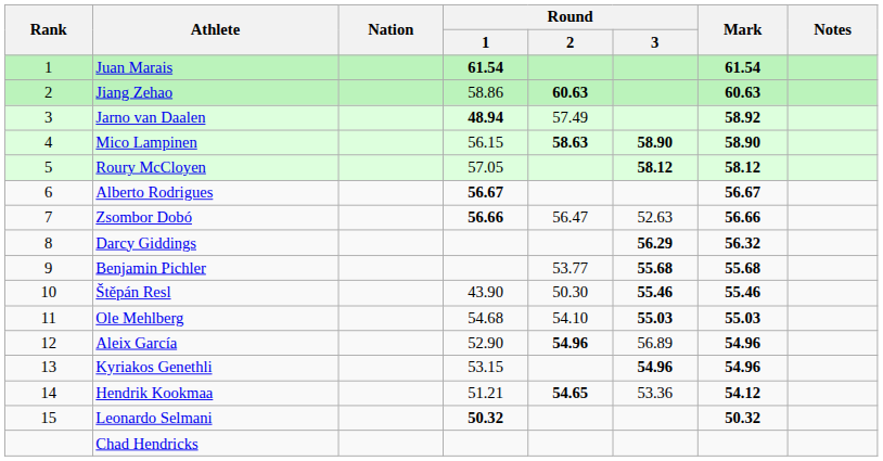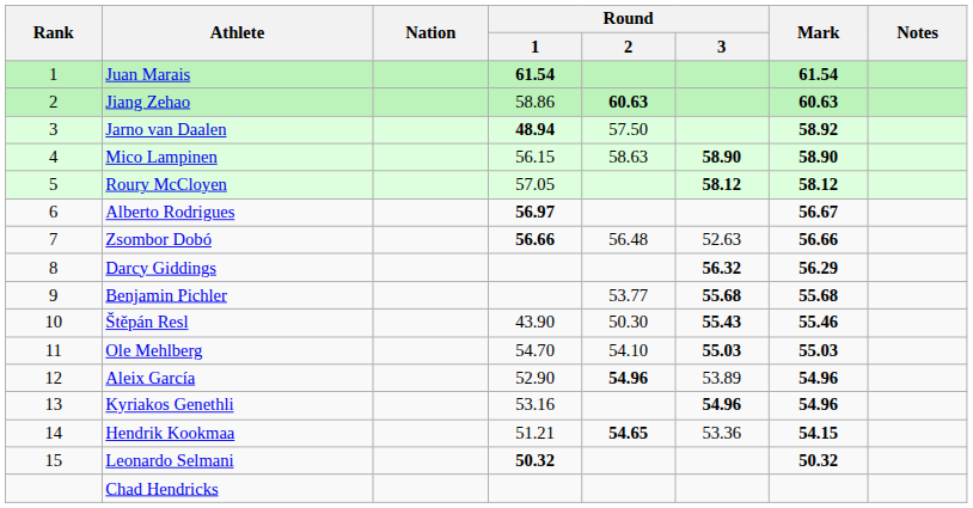Jarno van Daalen | Round / 2: 57.49 -> 57.50
Mico Lampinen | Round / 2: bold -> normal
Alberto Rodrigues | Round / 1: 56.67 -> 56.97
Zsombor Dobó | Round / 2: 56.47 -> 56.48
Darcy Giddings | Round / 3: 56.29 -> 56.32
Darcy Giddings | Mark: 56.32 -> 56.29
Štěpán Resl | Round / 3: 55.46 -> 55.43
Ole Mehlberg | Round / 1: 54.68 -> 54.70
Aleix García | Round / 3: 56.89 -> 53.89
Kyriakos Genethli | Round / 1: 53.15 -> 53.16
Hendrik Kookmaa | Mark: 54.12 -> 54.15
